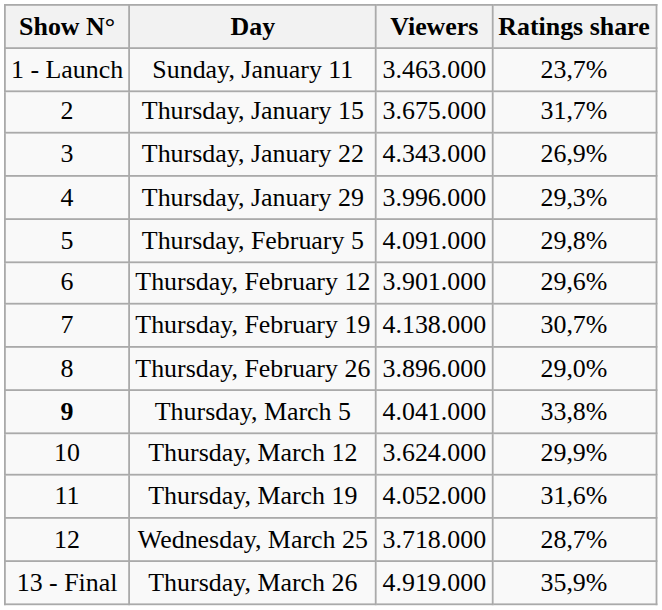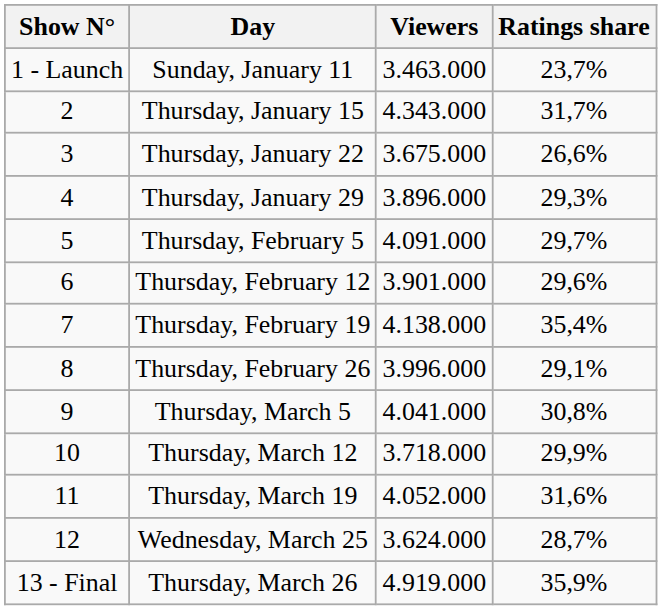Thursday, January 15 | Viewers: 3.675.000 -> 4.343.000
Thursday, January 22 | Viewers: 4.343.000 -> 3.675.000
Thursday, January 22 | Ratings share: 26,9% -> 26,6%
Thursday, January 29 | Viewers: 3.996.000 -> 3.896.000
Thursday, February 5 | Ratings share: 29,8% -> 29,7%
Thursday, February 19 | Ratings share: 30,7% -> 35,4%
Thursday, February 26 | Viewers: 3.896.000 -> 3.996.000
Thursday, February 26 | Ratings share: 29,0% -> 29,1%
Thursday, March 5 | Show N°: bold -> normal
Thursday, March 5 | Ratings share: 33,8% -> 30,8%
Thursday, March 12 | Viewers: 3.624.000 -> 3.718.000
Wednesday, March 25 | Viewers: 3.718.000 -> 3.624.000
